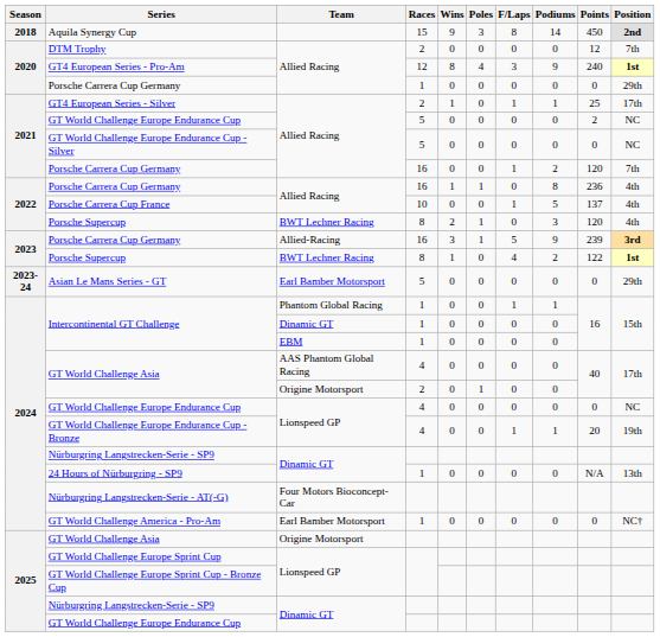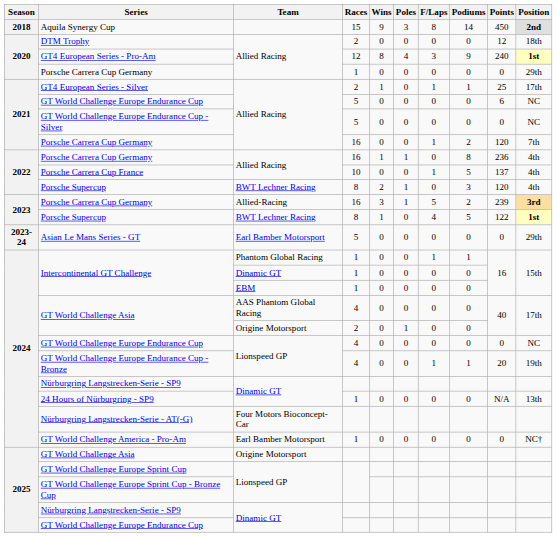DTM Trophy | Position: 7th -> 18th
2021 / GT World Challenge Europe Endurance Cup | Points: 2 -> 6
2023 / Porsche Carrera Cup Germany | Podiums: 9 -> 2
2023 / Porsche Supercup | Podiums: 2 -> 5
